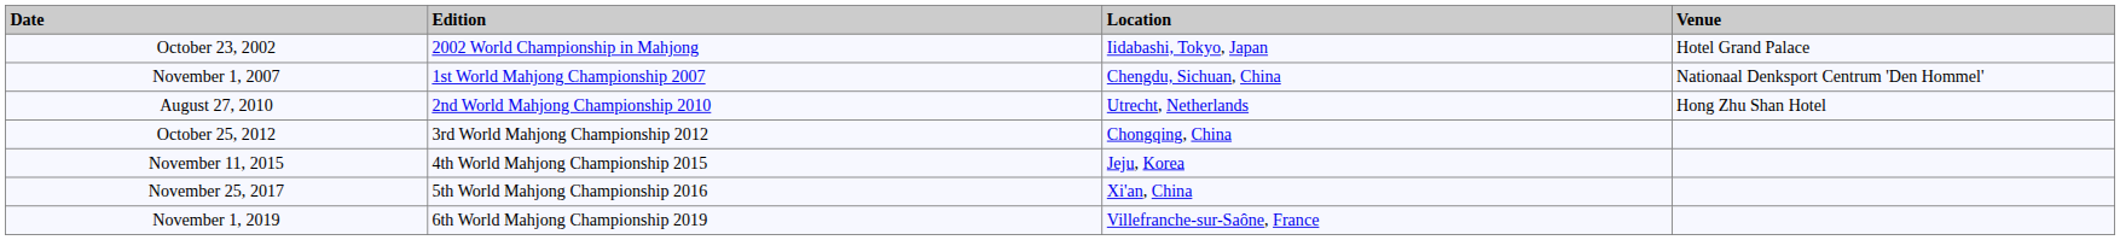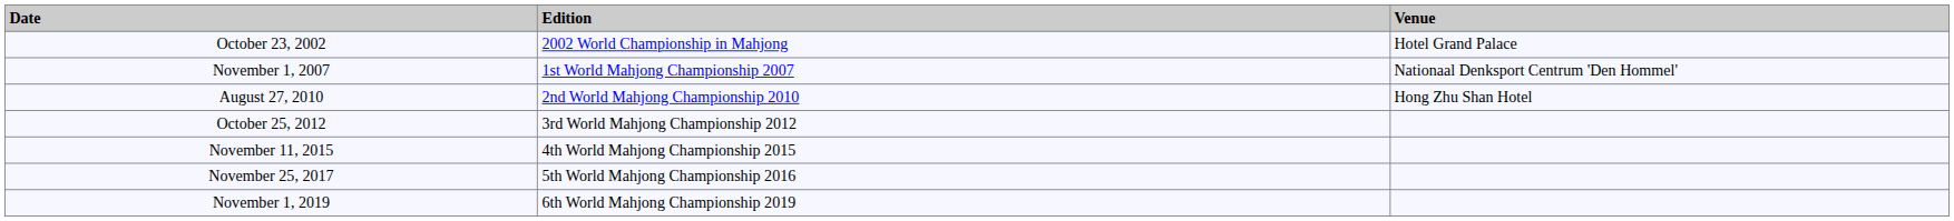- column: Location | Iidabashi, Tokyo, Japan | Chengdu, Sichuan, China | Utrecht, Netherlands | Chongqing, China | Jeju, Korea | Xi'an, China | Villefranche-sur-Saône, France
